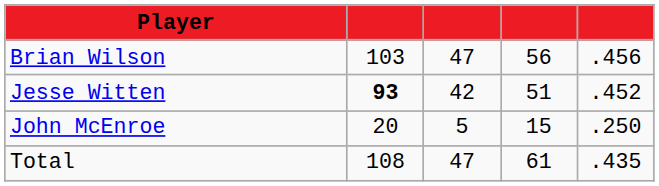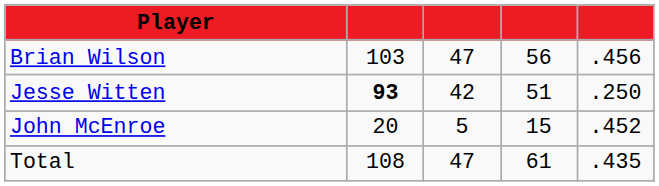Jesse Witten | column 5: .452 -> .250
John McEnroe | column 5: .250 -> .452
